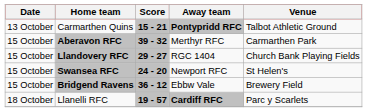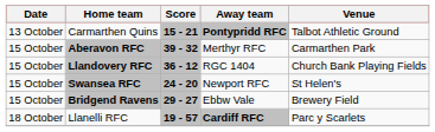Llandovery RFC | Score: 29 - 27 -> 36 - 12
Bridgend Ravens | Score: 36 - 12 -> 29 - 27
